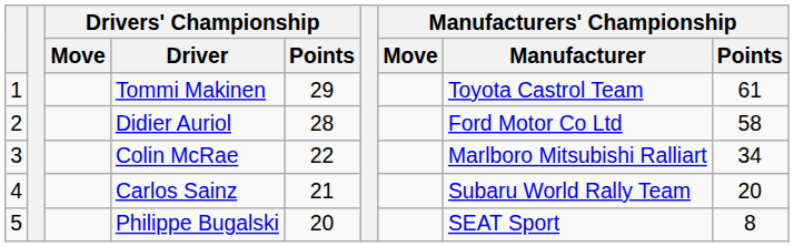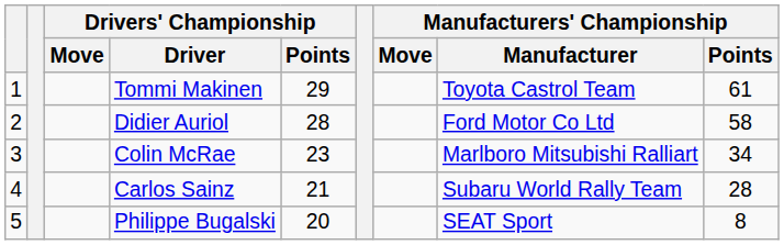Colin McRae | Drivers' Championship / Points: 22 -> 23
Carlos Sainz | Manufacturers' Championship / Points: 20 -> 28
